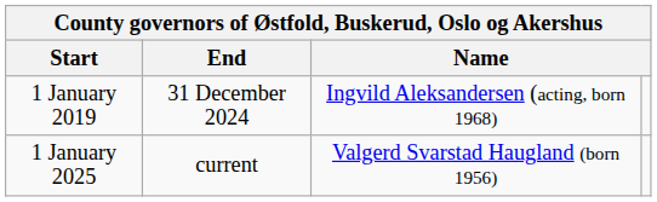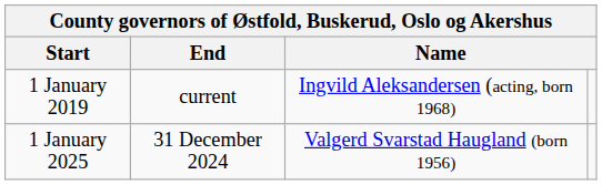1 January 2019 | End: 31 December 2024 -> current
1 January 2025 | End: current -> 31 December 2024
